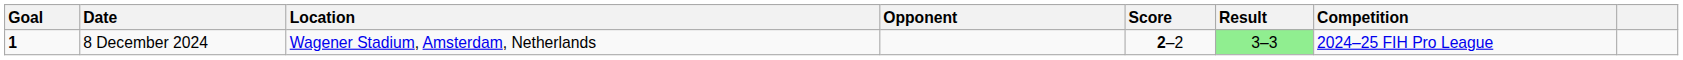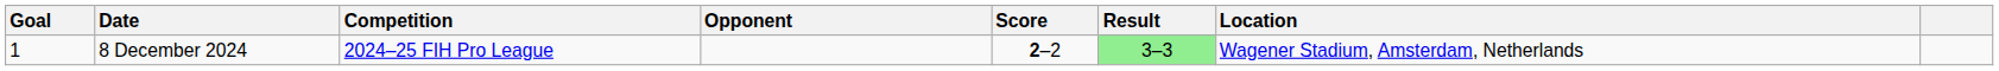columns swapped: Location <-> Competition
8 December 2024 | Goal: bold -> normal
